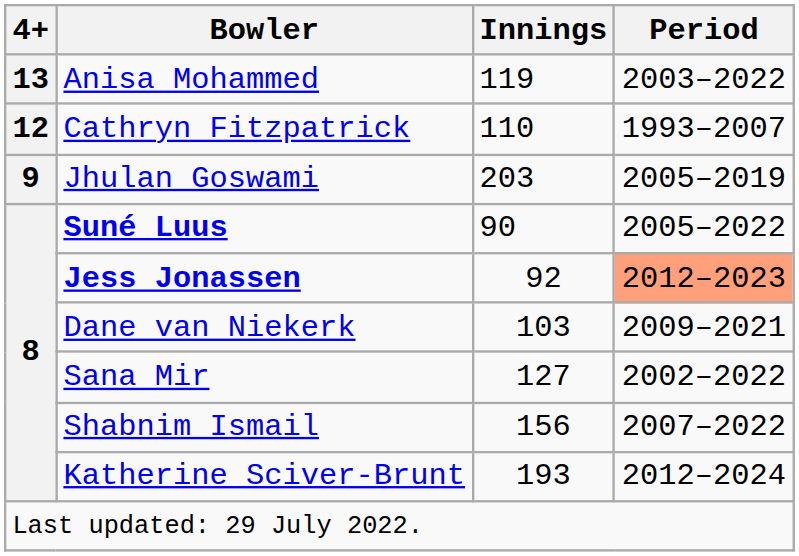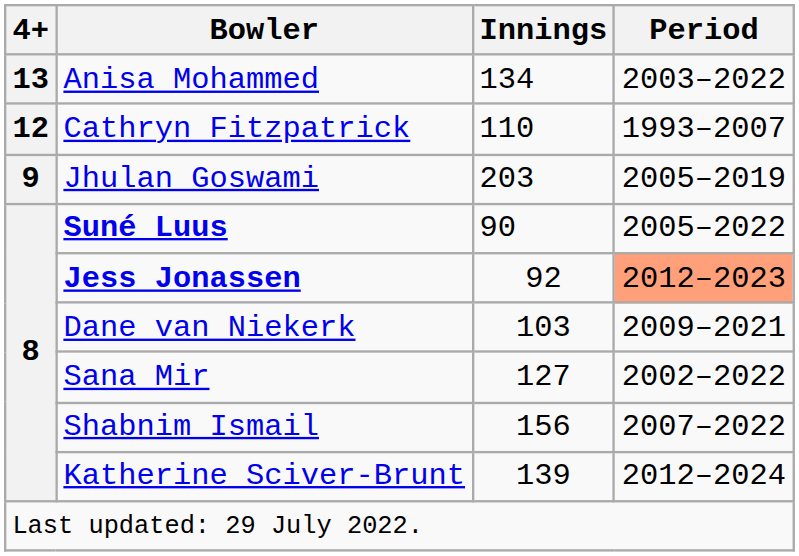Anisa Mohammed | Innings: 119 -> 134
Katherine Sciver-Brunt | Innings: 193 -> 139
